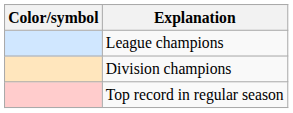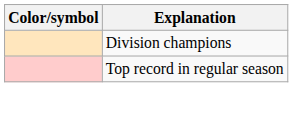- row: League champions
